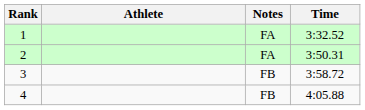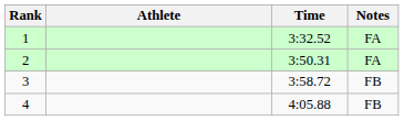columns swapped: Time <-> Notes
